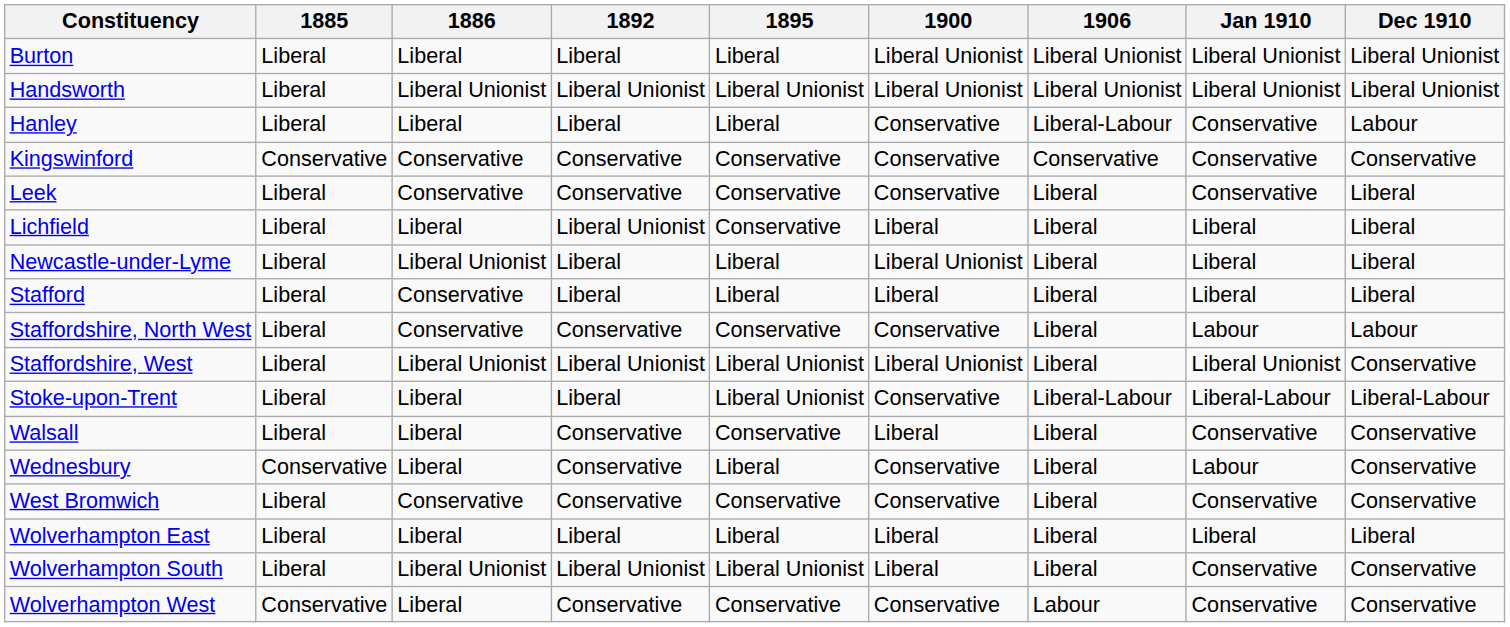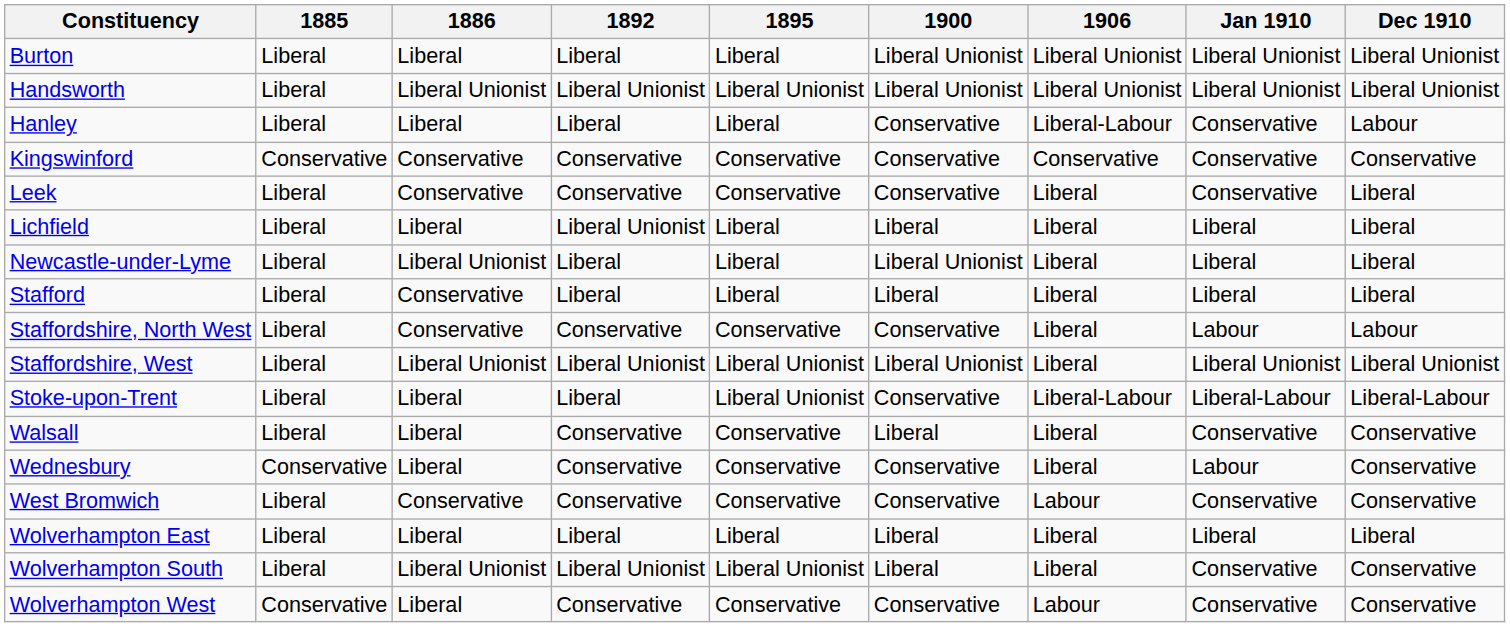Lichfield | 1895: Conservative -> Liberal
Staffordshire, West | Dec 1910: Conservative -> Liberal Unionist
Wednesbury | 1895: Liberal -> Conservative
West Bromwich | 1906: Liberal -> Labour
